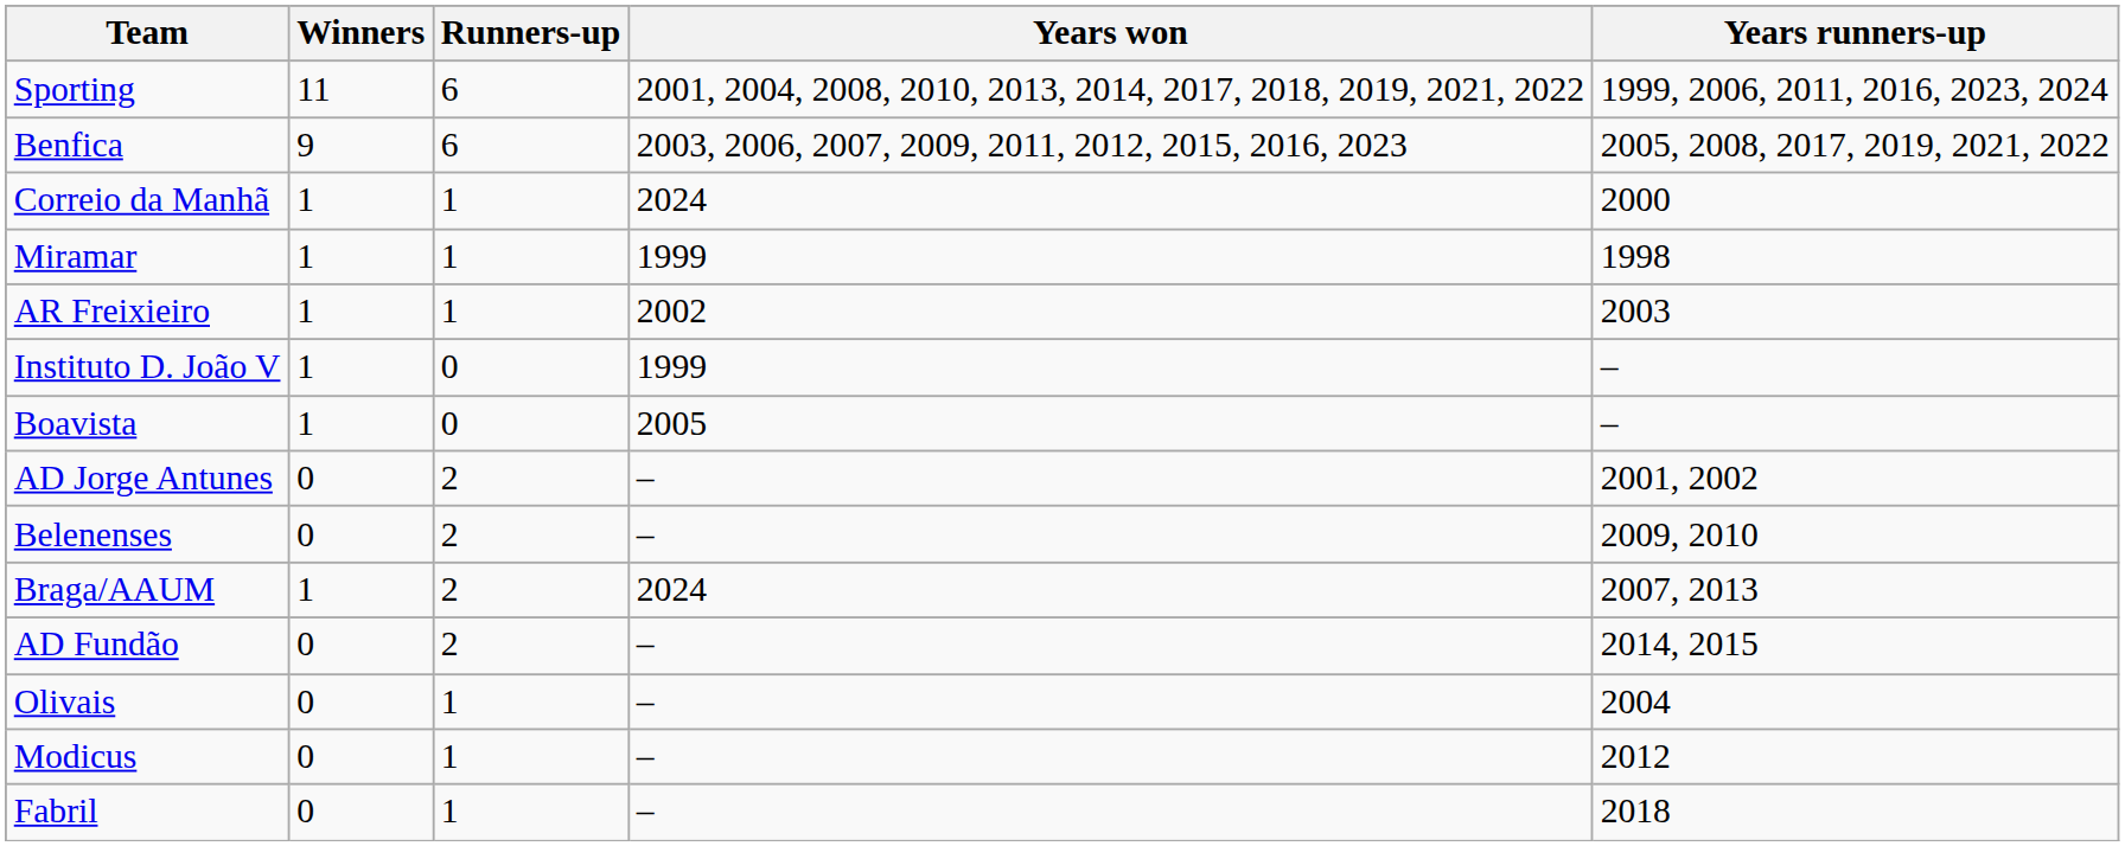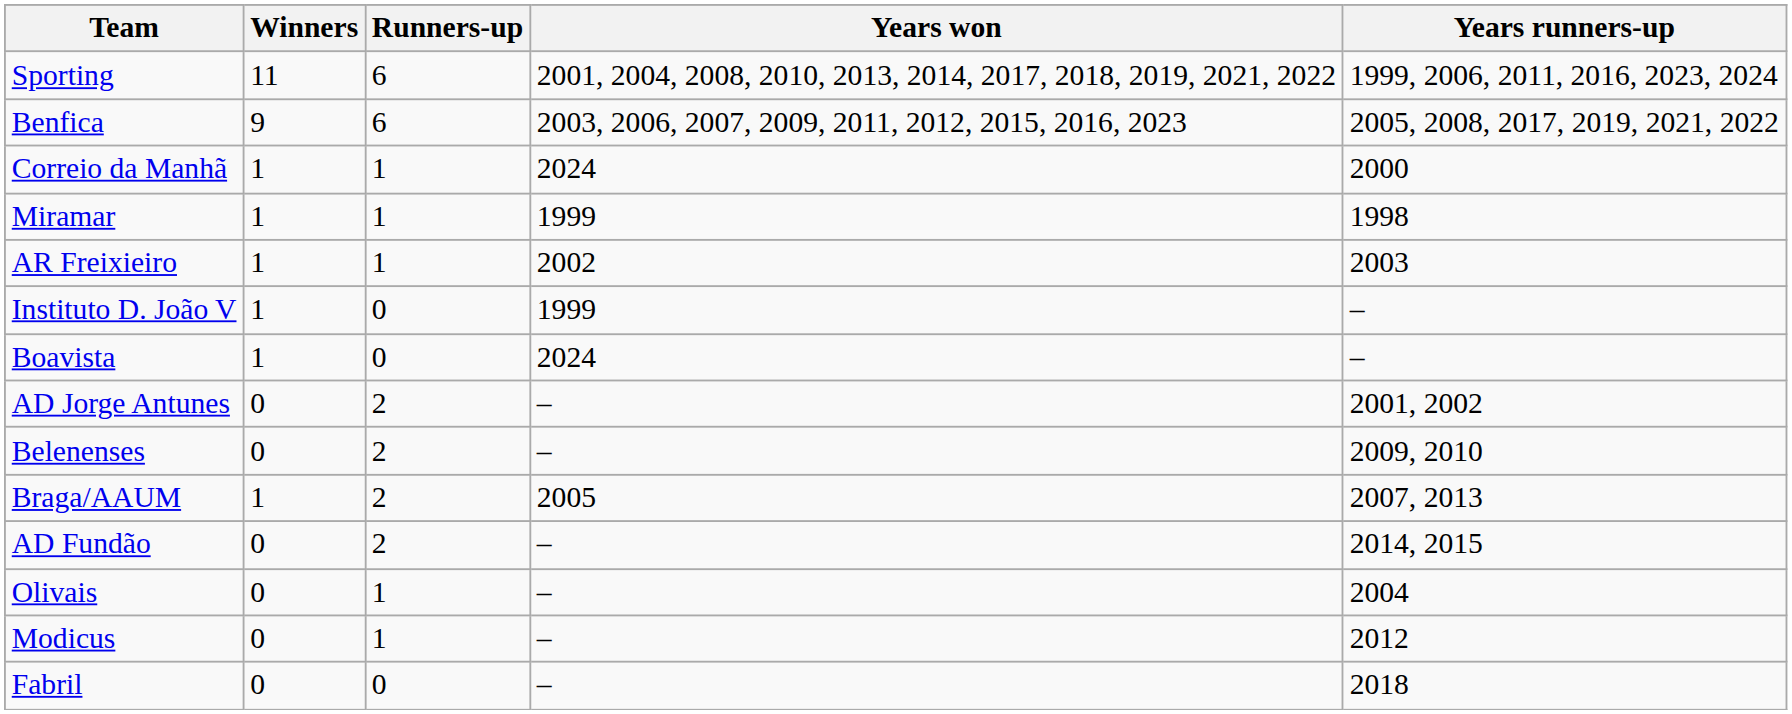Boavista | Years won: 2005 -> 2024
Braga/AAUM | Years won: 2024 -> 2005
Fabril | Runners-up: 1 -> 0
